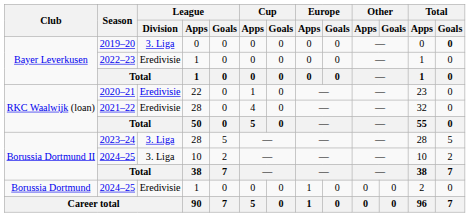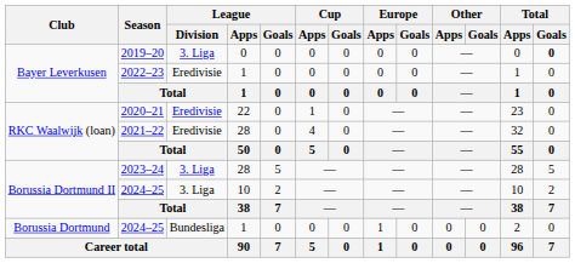2024–25 / 1 | League / Division: Eredivisie -> Bundesliga
